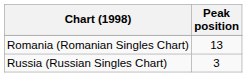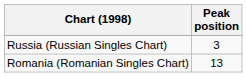rows swapped: Romania (Romanian Singles Chart) <-> Russia (Russian Singles Chart)
